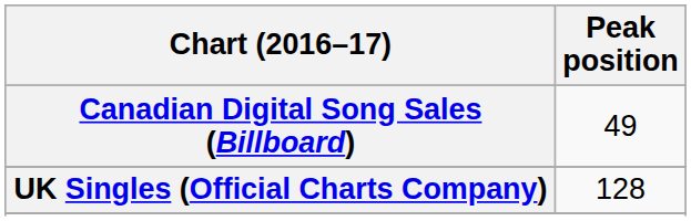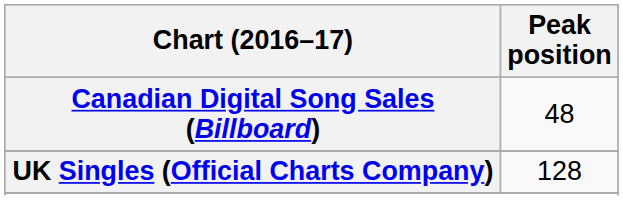Canadian Digital Song Sales (Billboard) | Peak position: 49 -> 48
